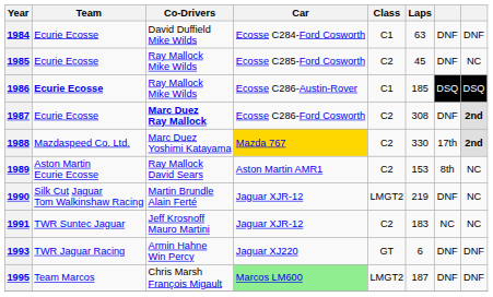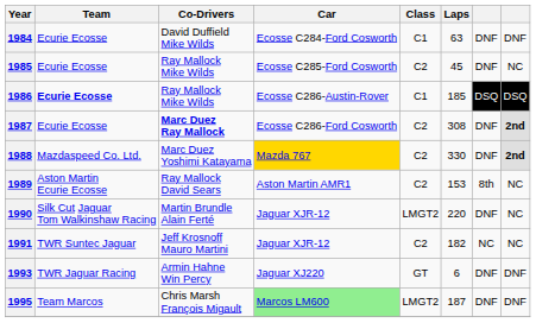1988 | column 7: 17th -> DNF
1990 | Laps: 219 -> 220
1991 | Laps: 183 -> 182
